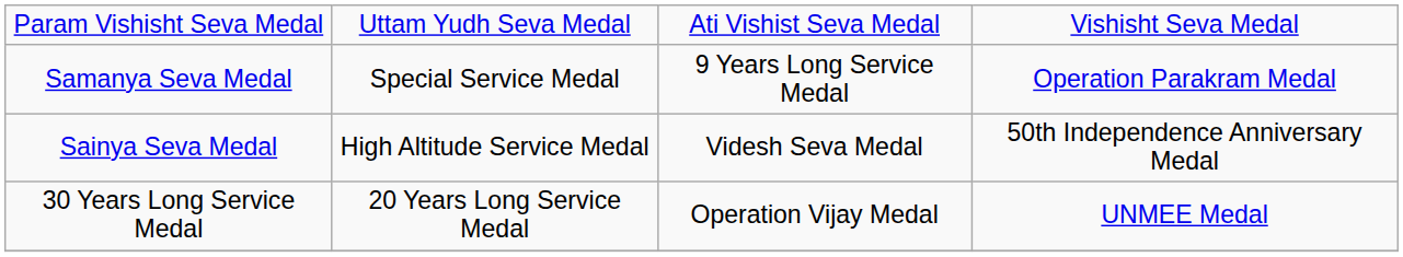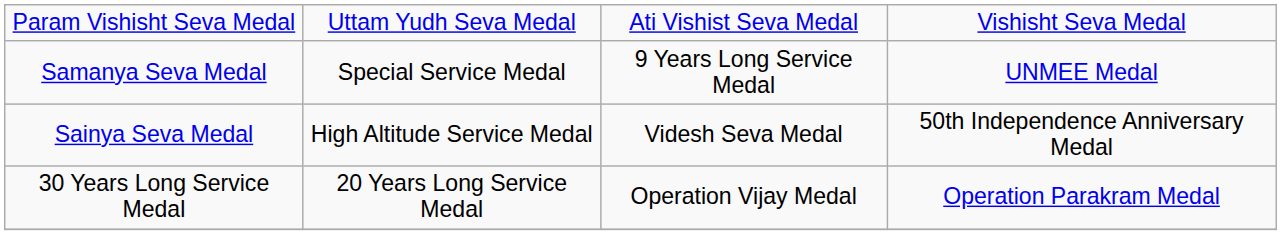Samanya Seva Medal | column 4: Operation Parakram Medal -> UNMEE Medal
30 Years Long Service Medal | column 4: UNMEE Medal -> Operation Parakram Medal
